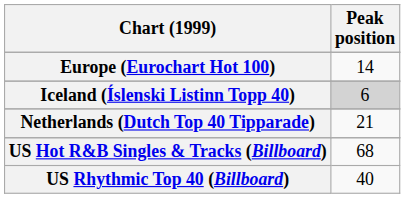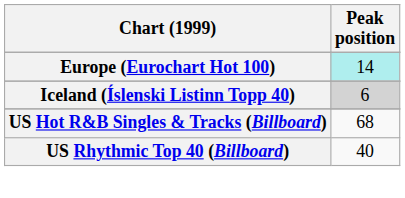Europe (Eurochart Hot 100) | Peak position: no background -> paleturquoise background
- row: Netherlands (Dutch Top 40 Tipparade) | 21
